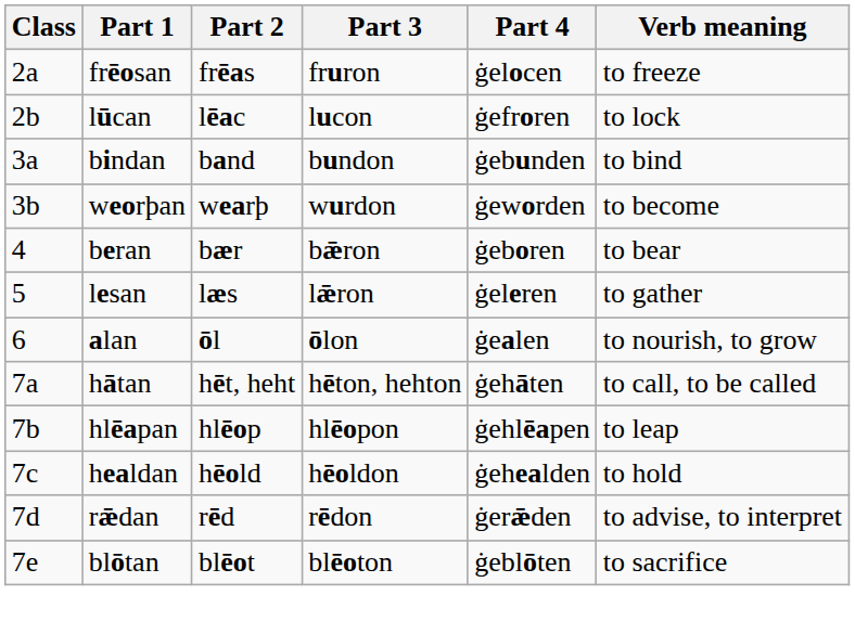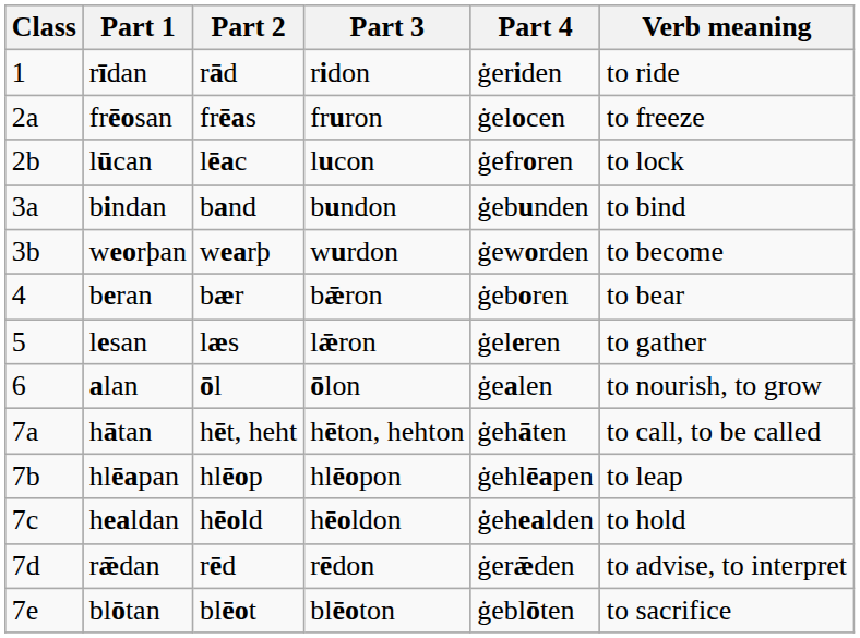+ row: 1 | rīdan | rād | ridon | ġeriden | to ride
